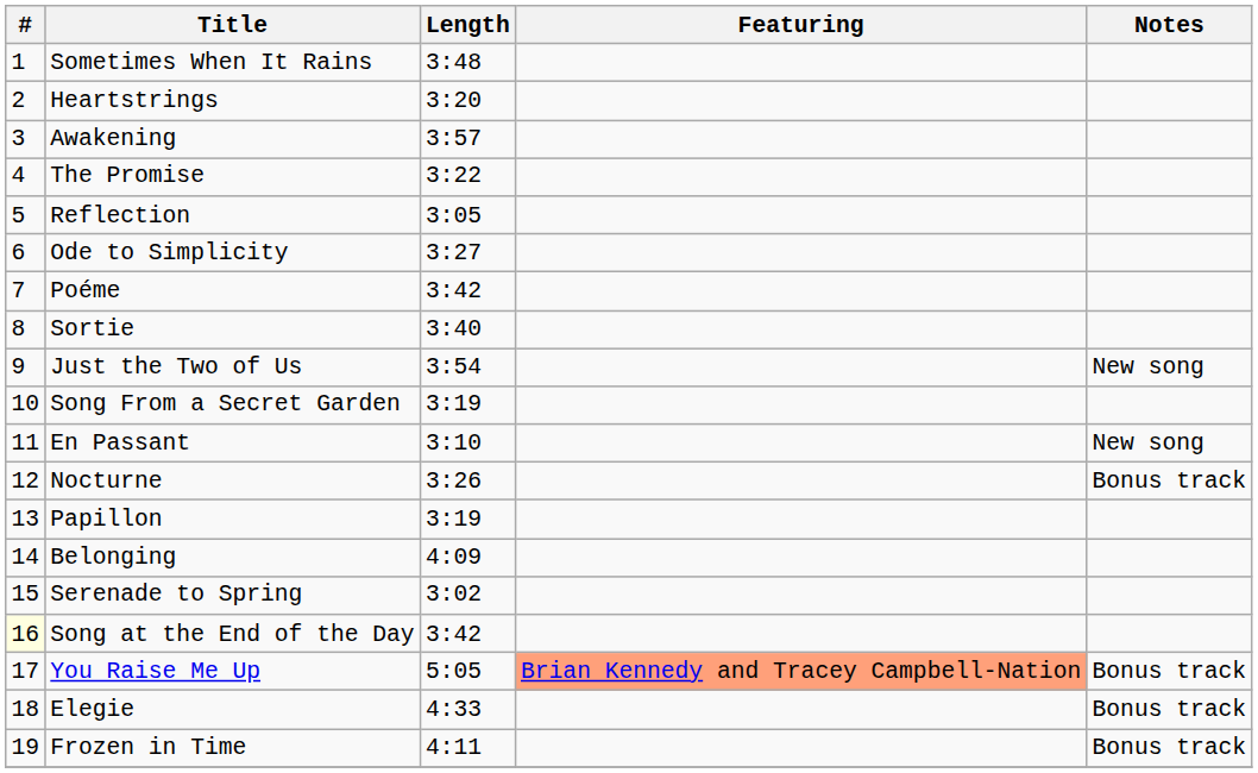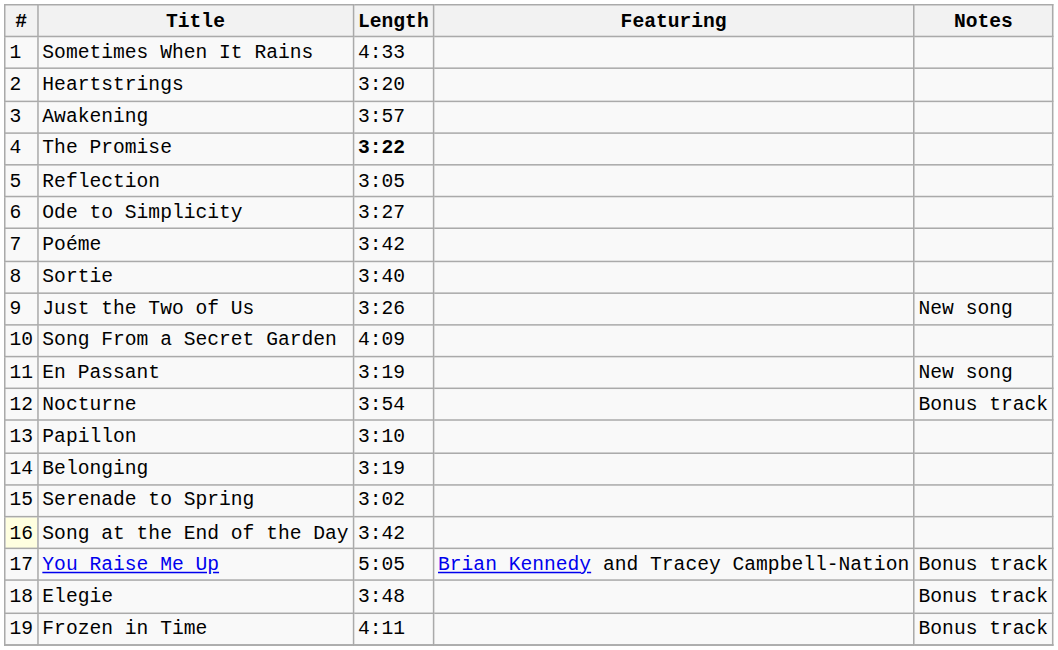Sometimes When It Rains | Length: 3:48 -> 4:33
The Promise | Length: normal -> bold
Just the Two of Us | Length: 3:54 -> 3:26
Song From a Secret Garden | Length: 3:19 -> 4:09
En Passant | Length: 3:10 -> 3:19
Nocturne | Length: 3:26 -> 3:54
Papillon | Length: 3:19 -> 3:10
Belonging | Length: 4:09 -> 3:19
You Raise Me Up | Featuring: lightsalmon background -> no background
Elegie | Length: 4:33 -> 3:48
